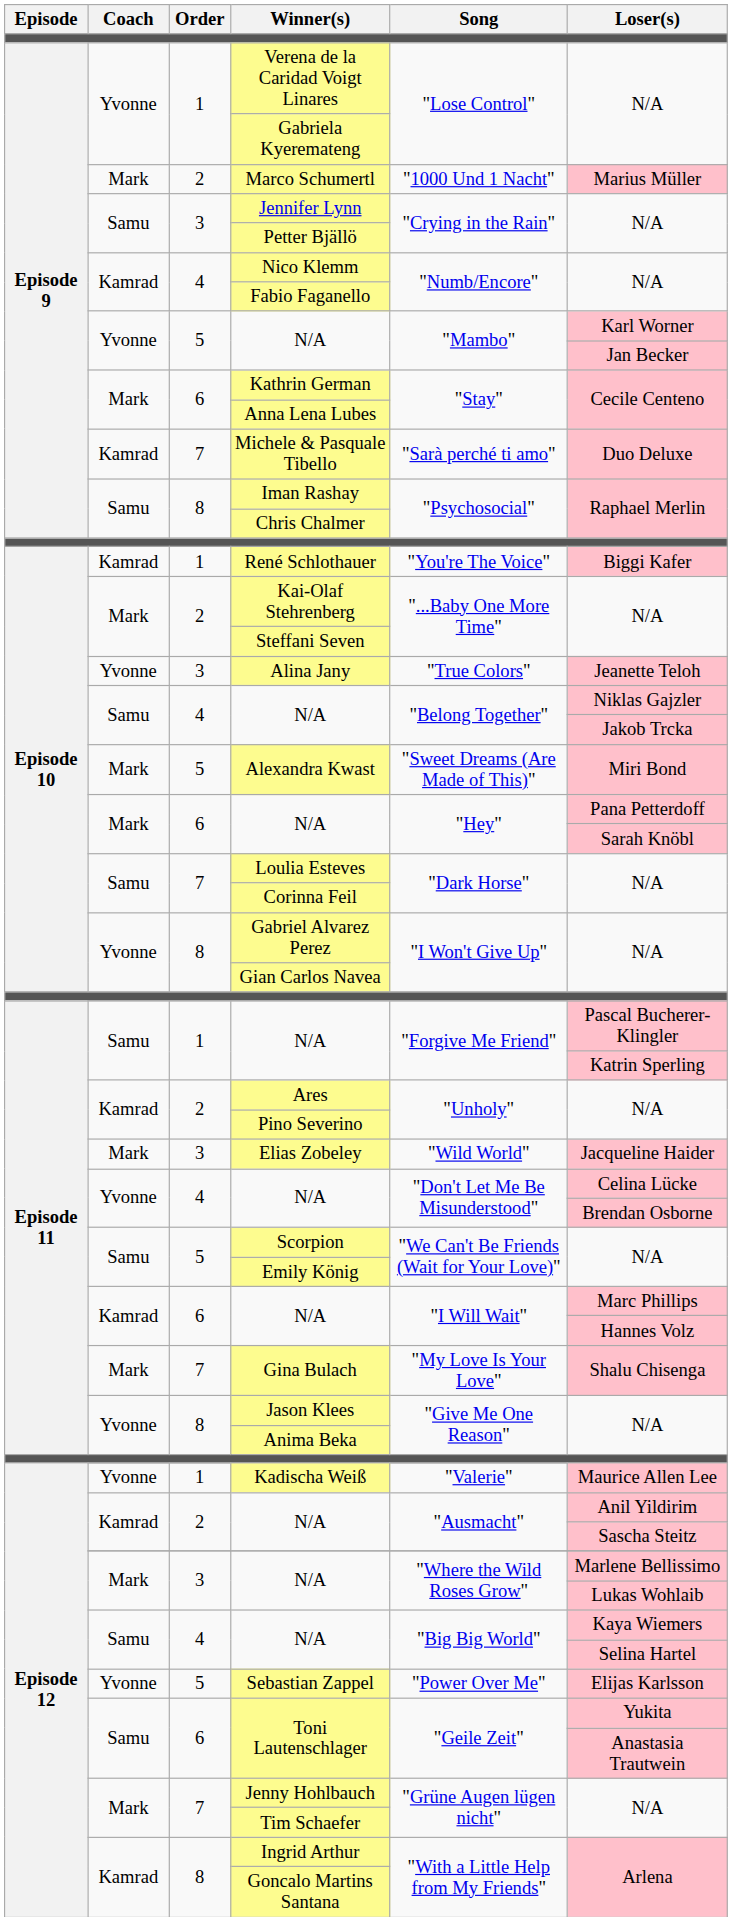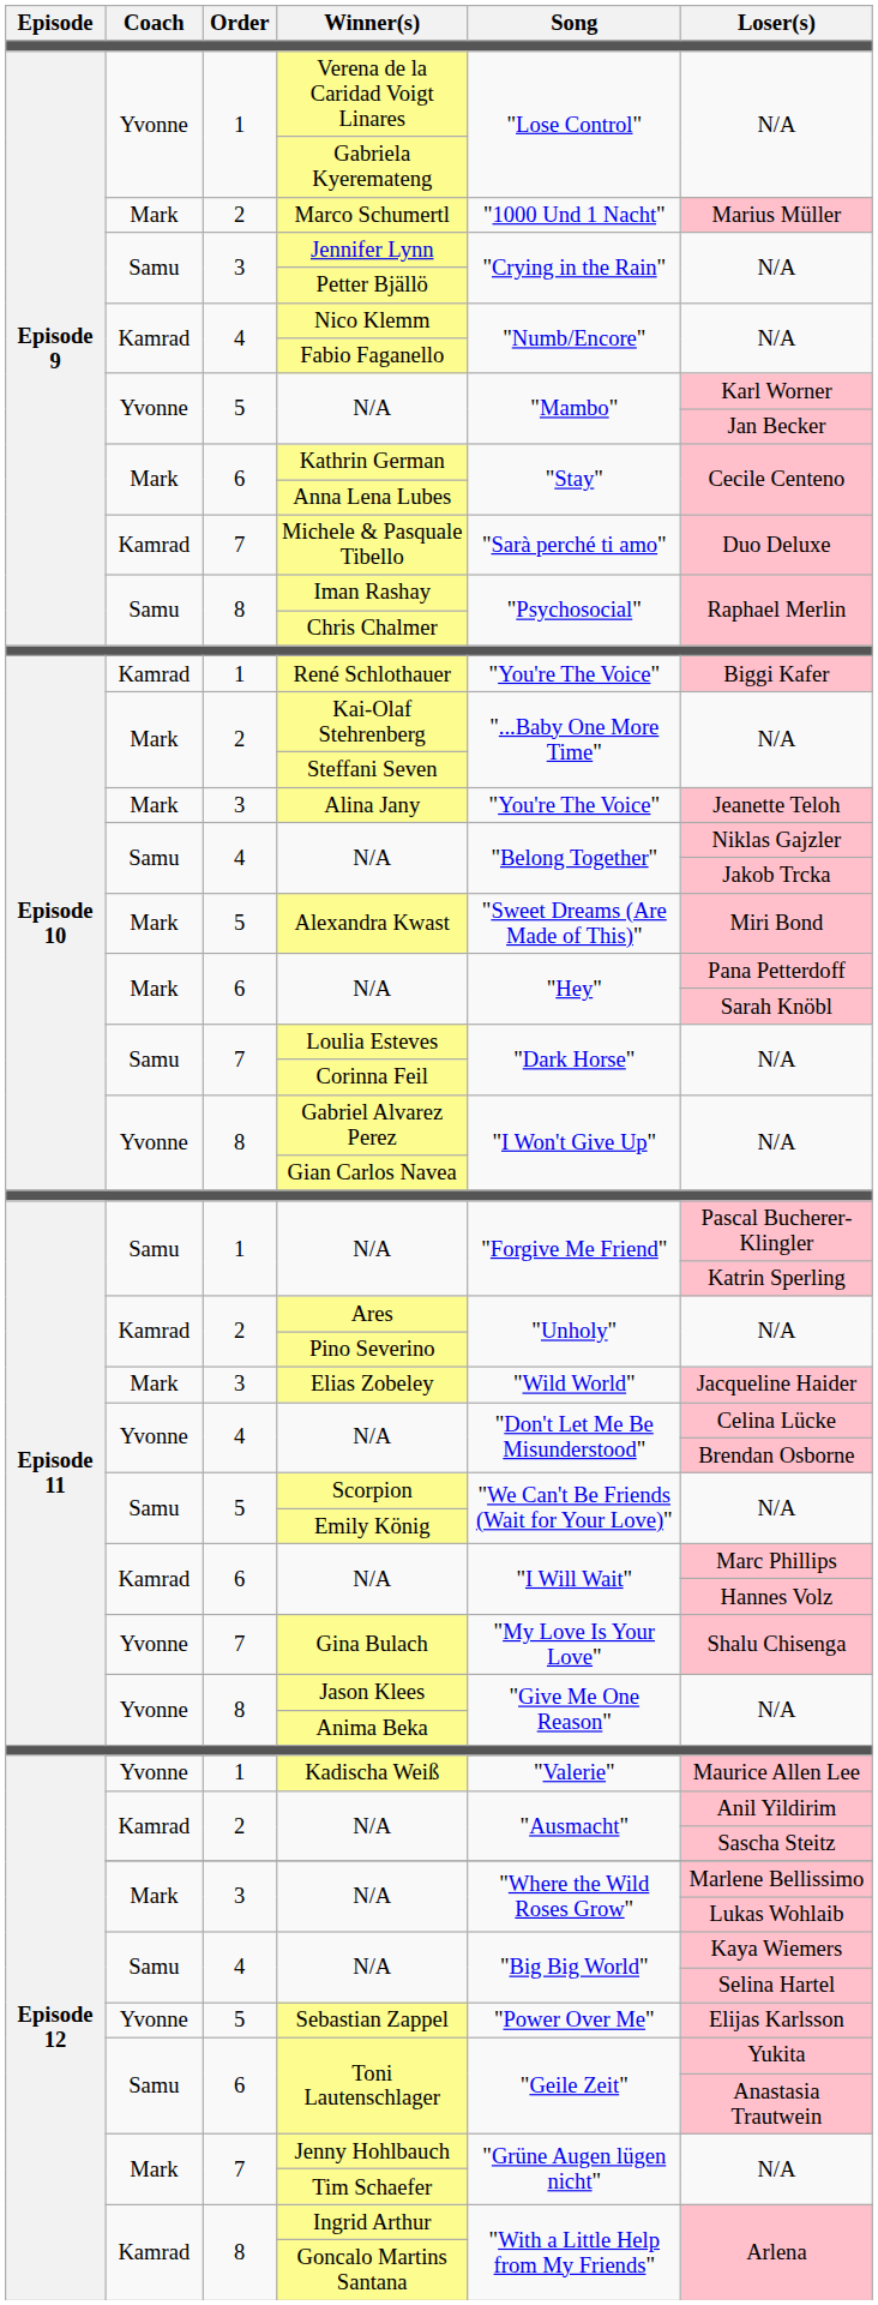Alina Jany | Coach: Yvonne -> Mark
Alina Jany | Song: "True Colors" -> "You're The Voice"
Gina Bulach | Coach: Mark -> Yvonne
